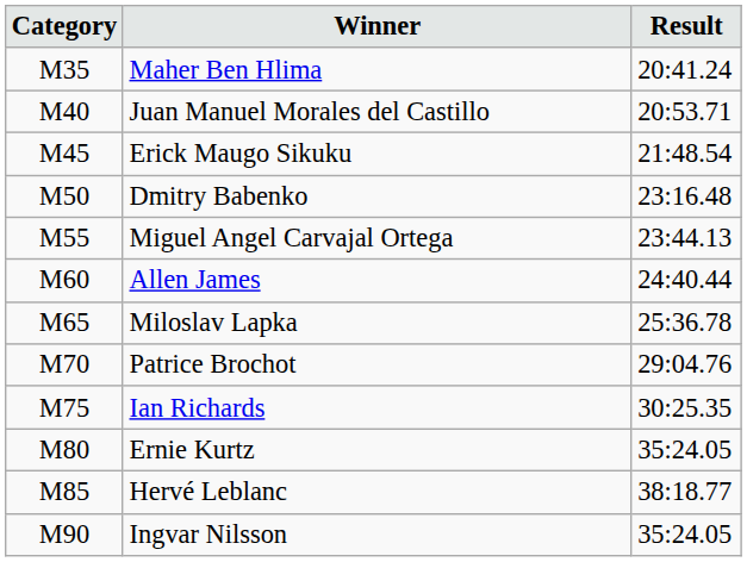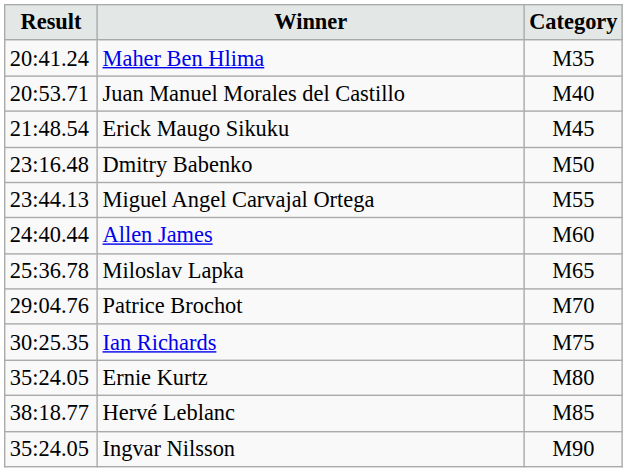columns swapped: Category <-> Result
